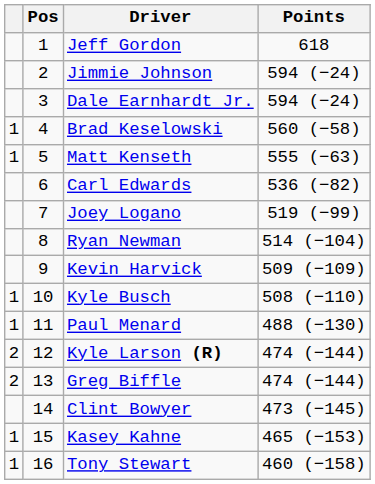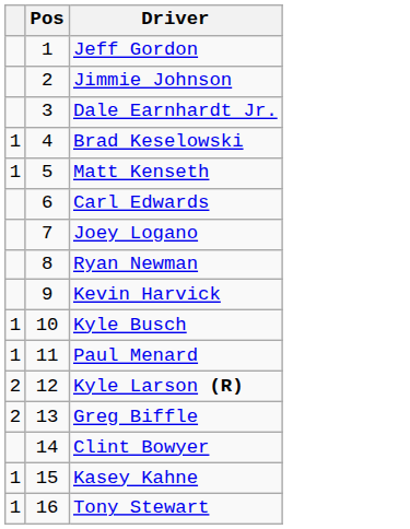- column: Points | 618 | 594 (−24) | 594 (−24) | 560 (−58) | 555 (−63) | 536 (−82) | 519 (−99) | 514 (−104) | 509 (−109) | 508 (−110) | 488 (−130) | 474 (−144) | 474 (−144) | 473 (−145) | 465 (−153) | 460 (−158)
